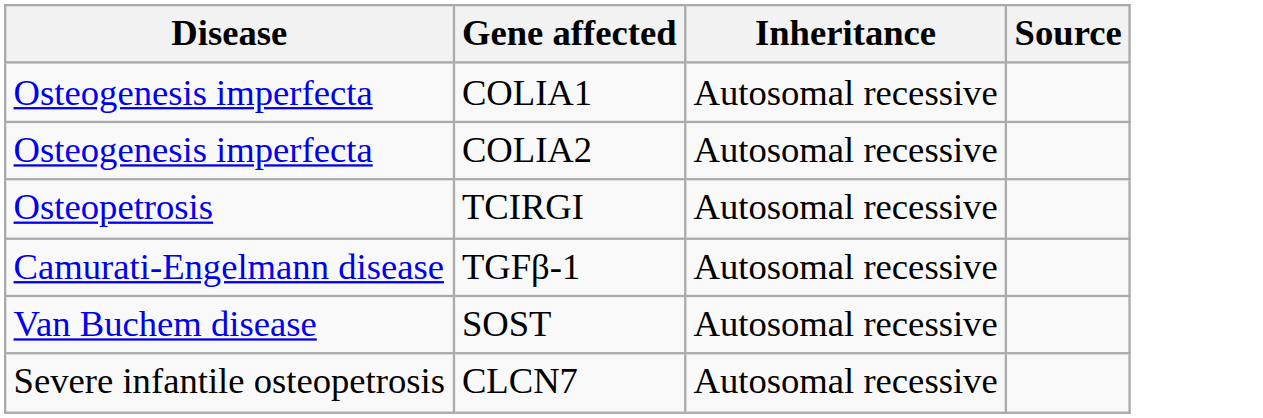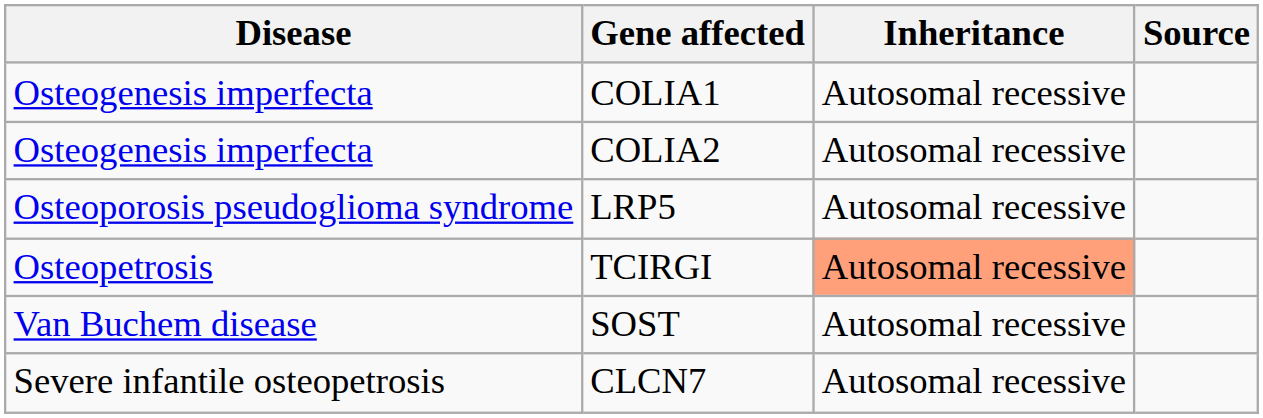+ row: Osteoporosis pseudoglioma syndrome | LRP5 | Autosomal recessive
TCIRGI | Inheritance: no background -> lightsalmon background
- row: Camurati-Engelmann disease | TGFβ-1 | Autosomal recessive
